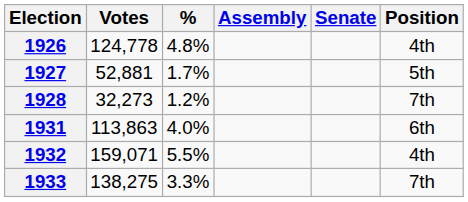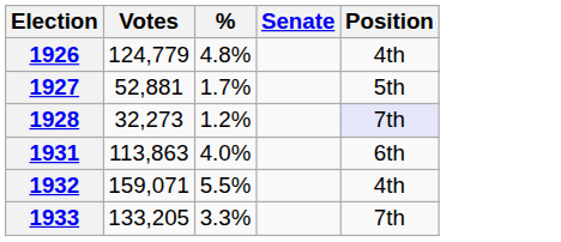- column: Assembly
1926 | Votes: 124,778 -> 124,779
1928 | Position: no background -> lavender background
1933 | Votes: 138,275 -> 133,205
